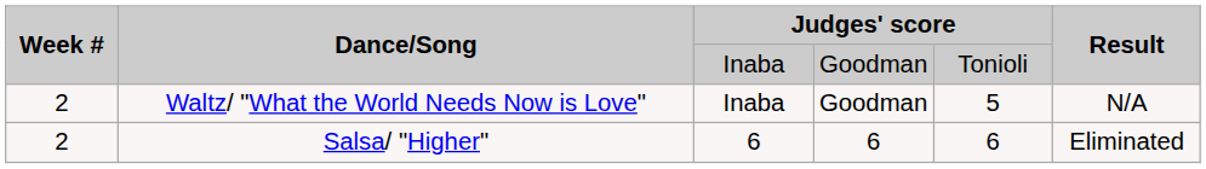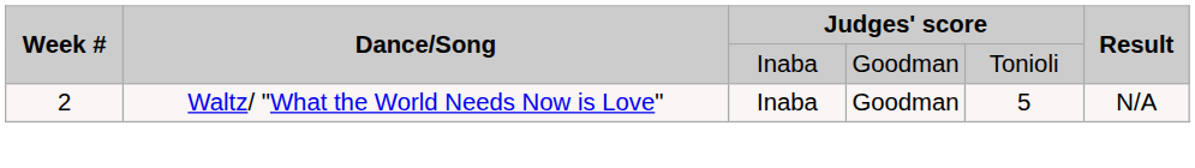- row: 2 | Salsa/ "Higher" | 6 | 6 | 6 | Eliminated
